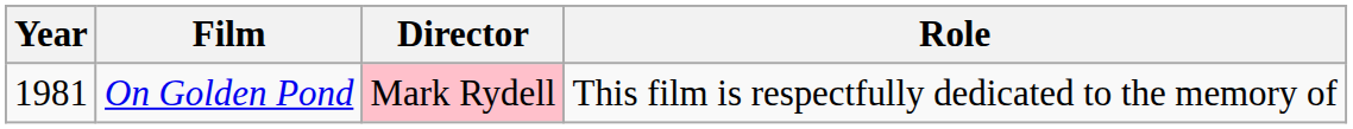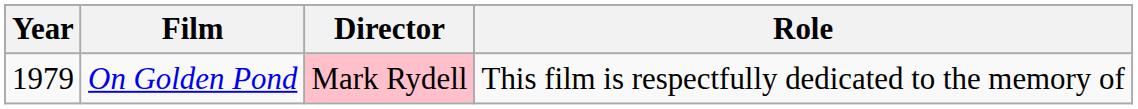On Golden Pond | Year: 1981 -> 1979
